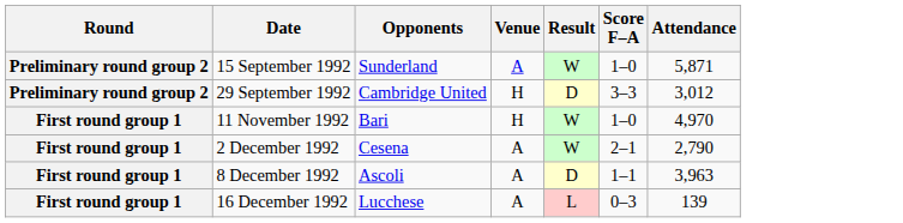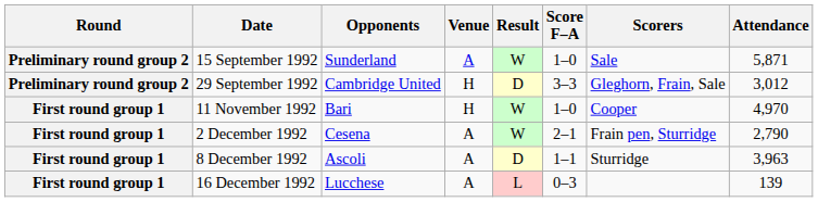+ column: Scorers | Sale | Gleghorn, Frain, Sale | Cooper | Frain pen, Sturridge | Sturridge
